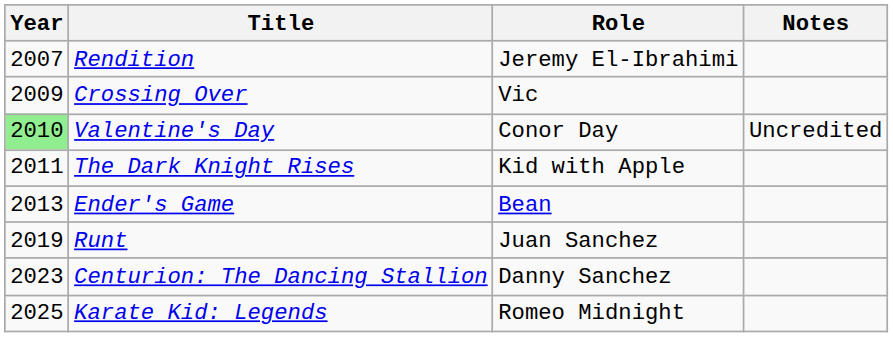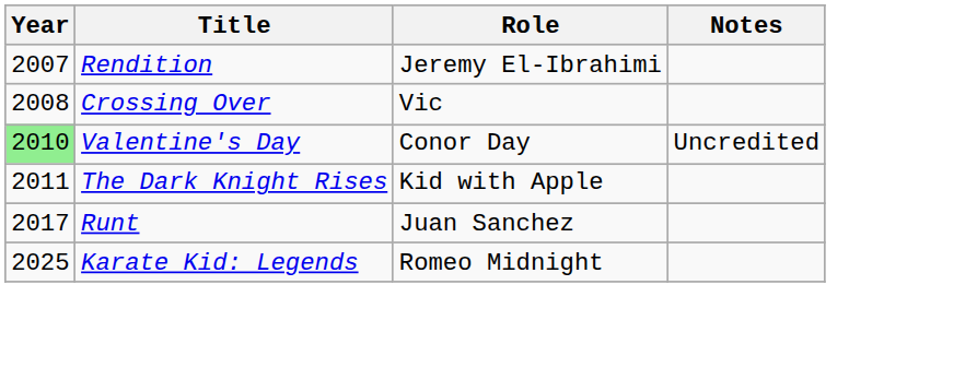Crossing Over | Year: 2009 -> 2008
- row: 2013 | Ender's Game | Bean
Runt | Year: 2019 -> 2017
- row: 2023 | Centurion: The Dancing Stallion | Danny Sanchez
